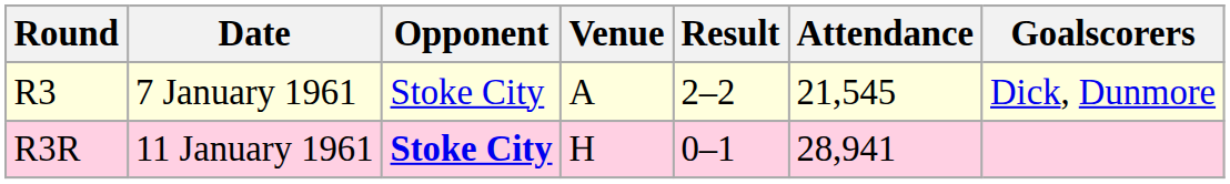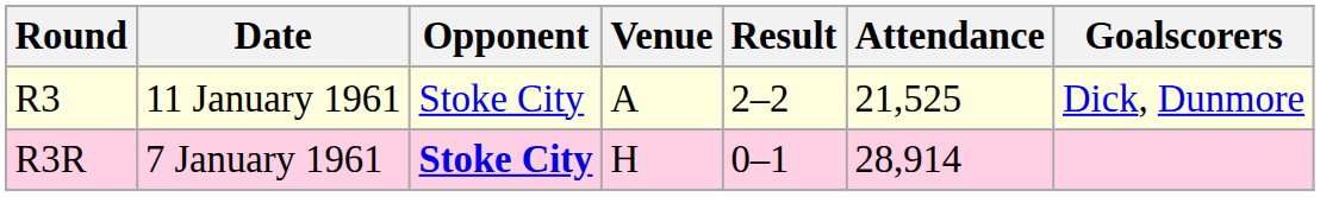R3 | Date: 7 January 1961 -> 11 January 1961
R3 | Attendance: 21,545 -> 21,525
R3R | Date: 11 January 1961 -> 7 January 1961
R3R | Attendance: 28,941 -> 28,914
